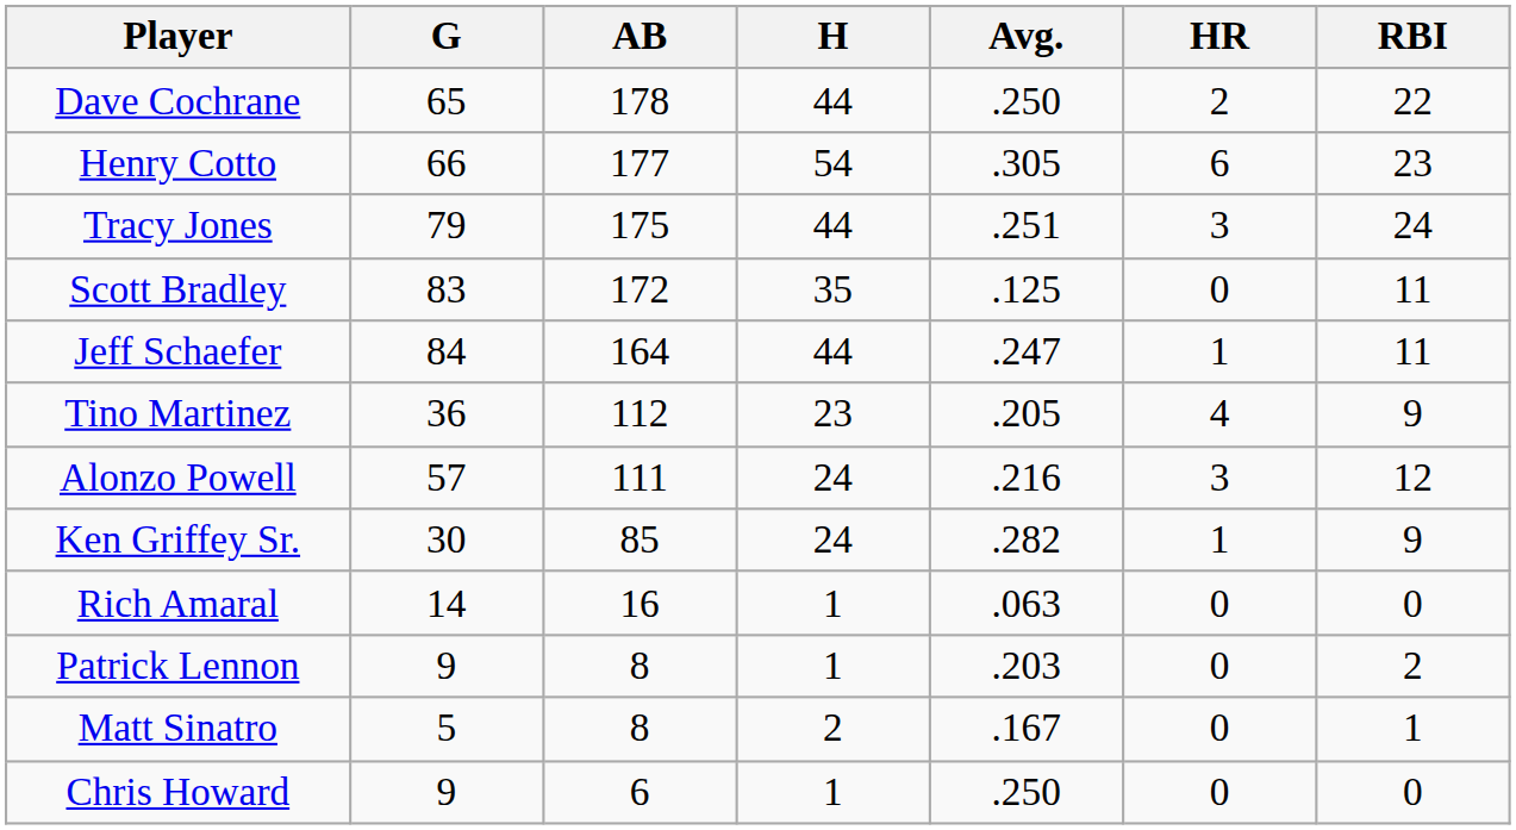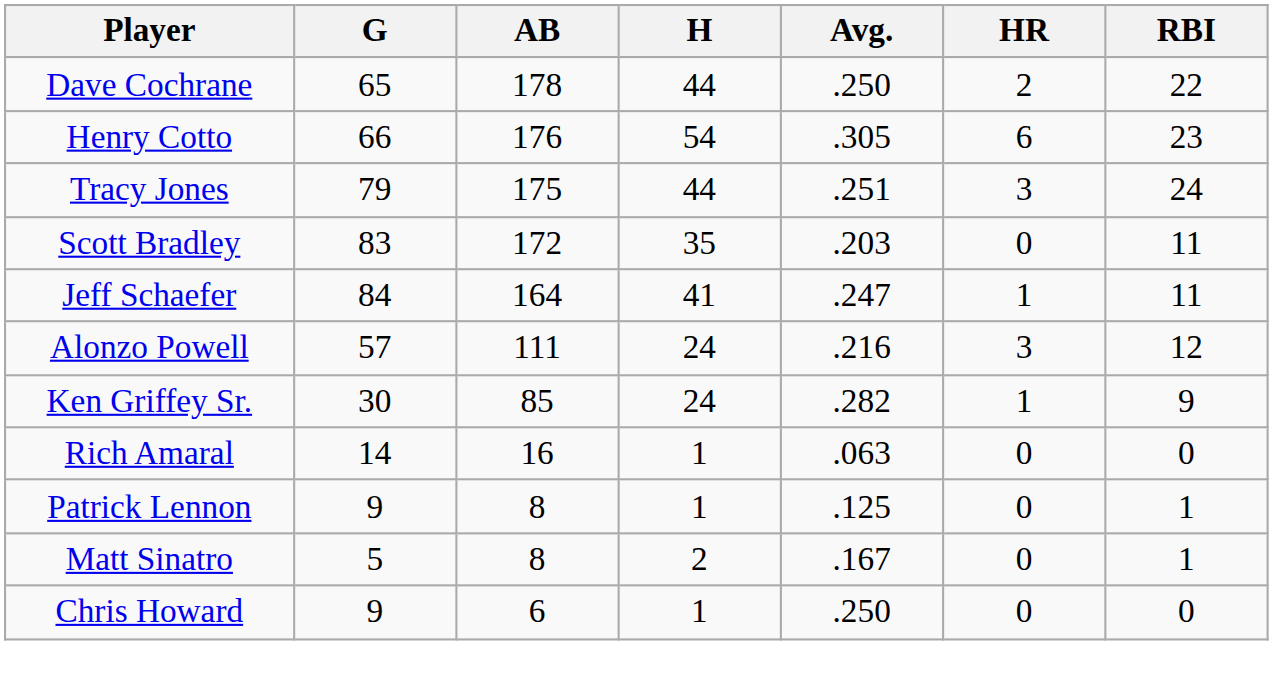Henry Cotto | AB: 177 -> 176
Scott Bradley | Avg.: .125 -> .203
Jeff Schaefer | H: 44 -> 41
- row: Tino Martinez | 36 | 112 | 23 | .205 | 4 | 9
Patrick Lennon | Avg.: .203 -> .125
Patrick Lennon | RBI: 2 -> 1
